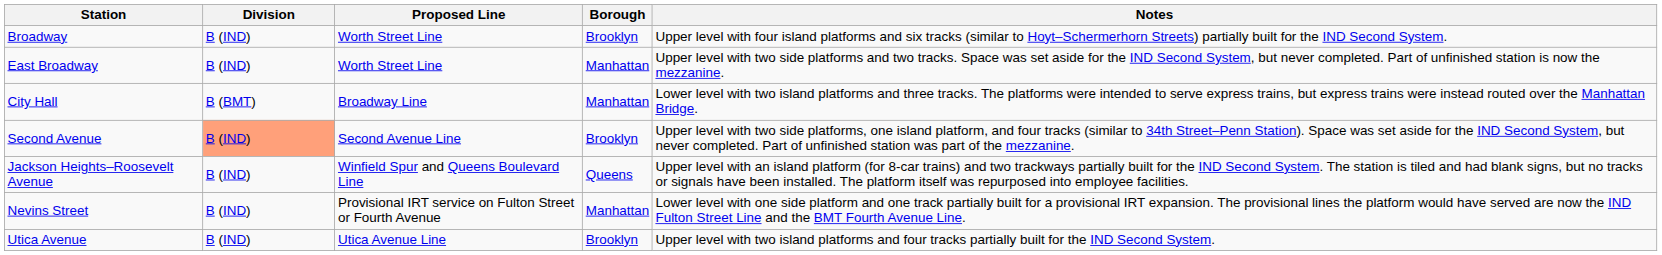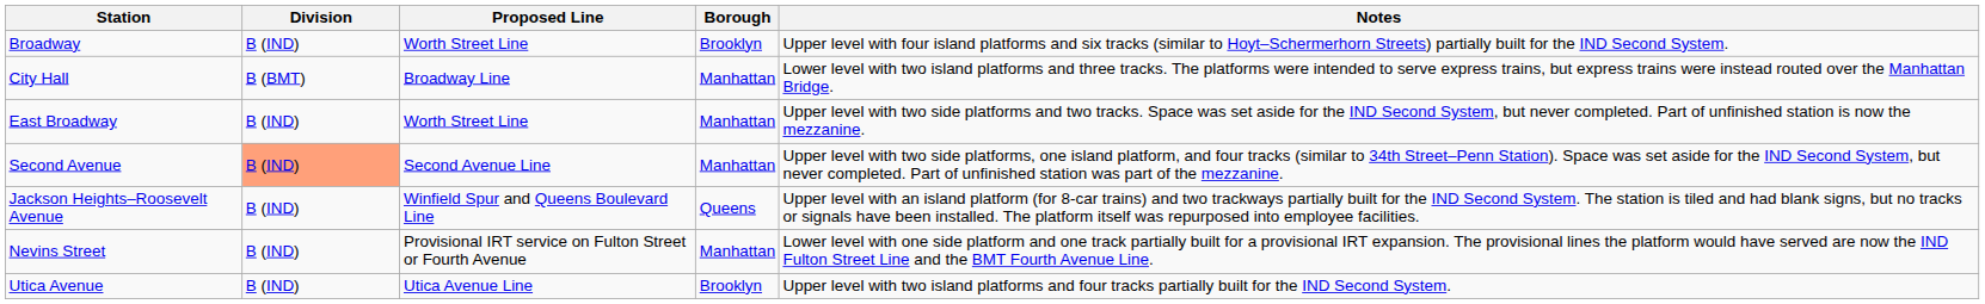rows swapped: City Hall <-> East Broadway
Second Avenue | Borough: Brooklyn -> Manhattan
